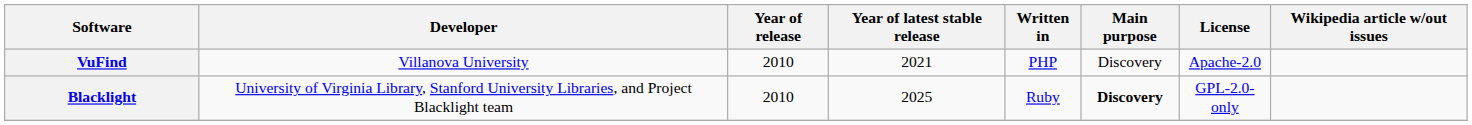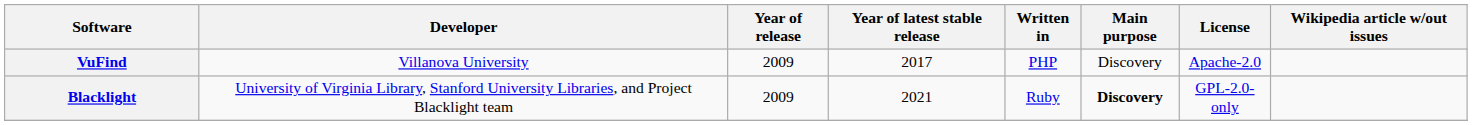VuFind | Year of release: 2010 -> 2009
VuFind | Year of latest stable release: 2021 -> 2017
Blacklight | Year of release: 2010 -> 2009
Blacklight | Year of latest stable release: 2025 -> 2021
